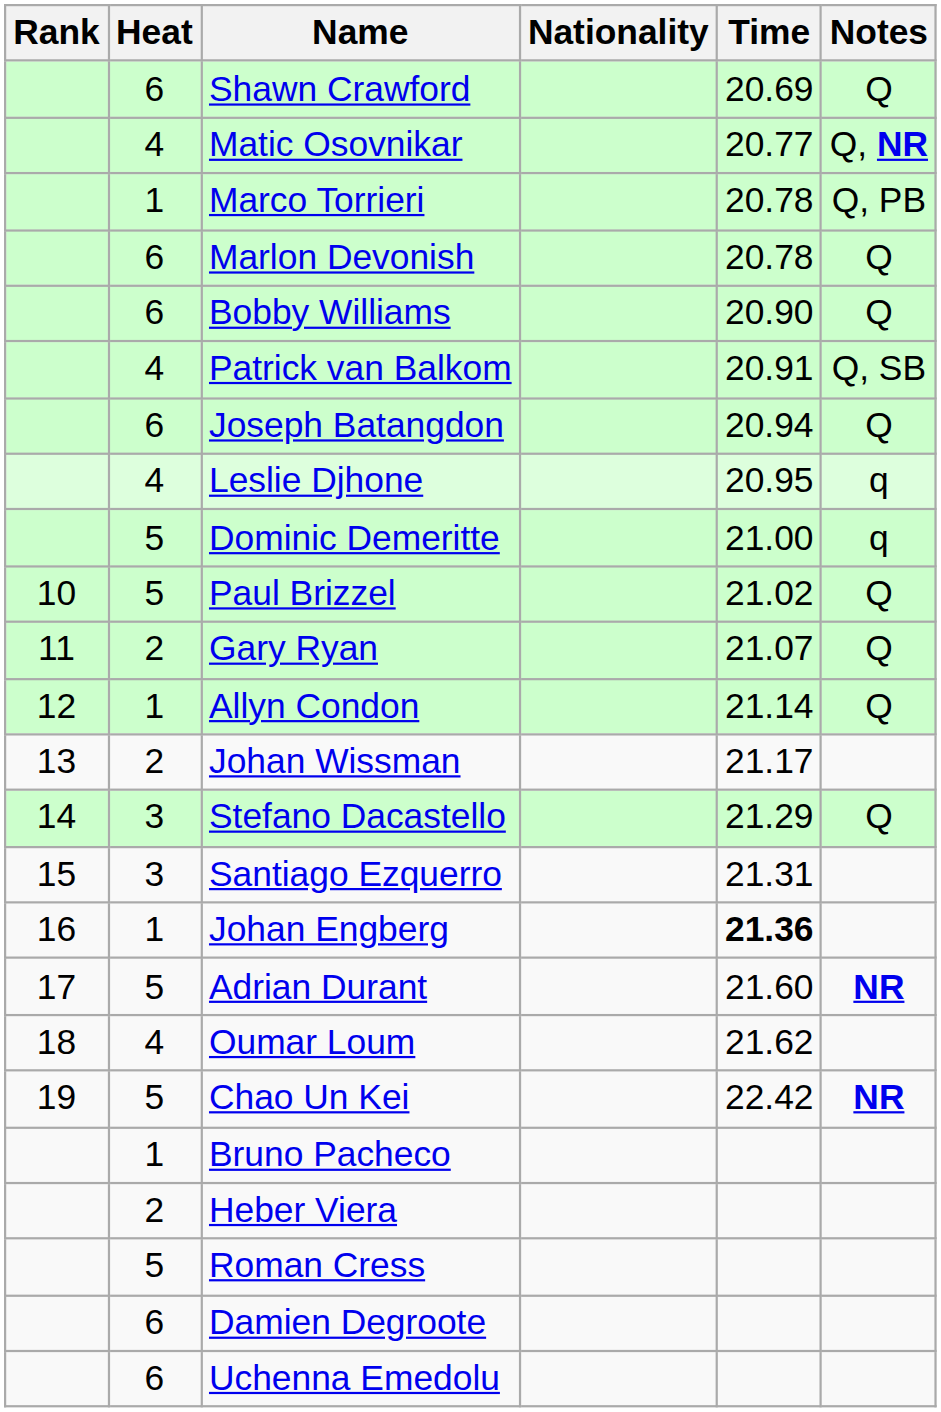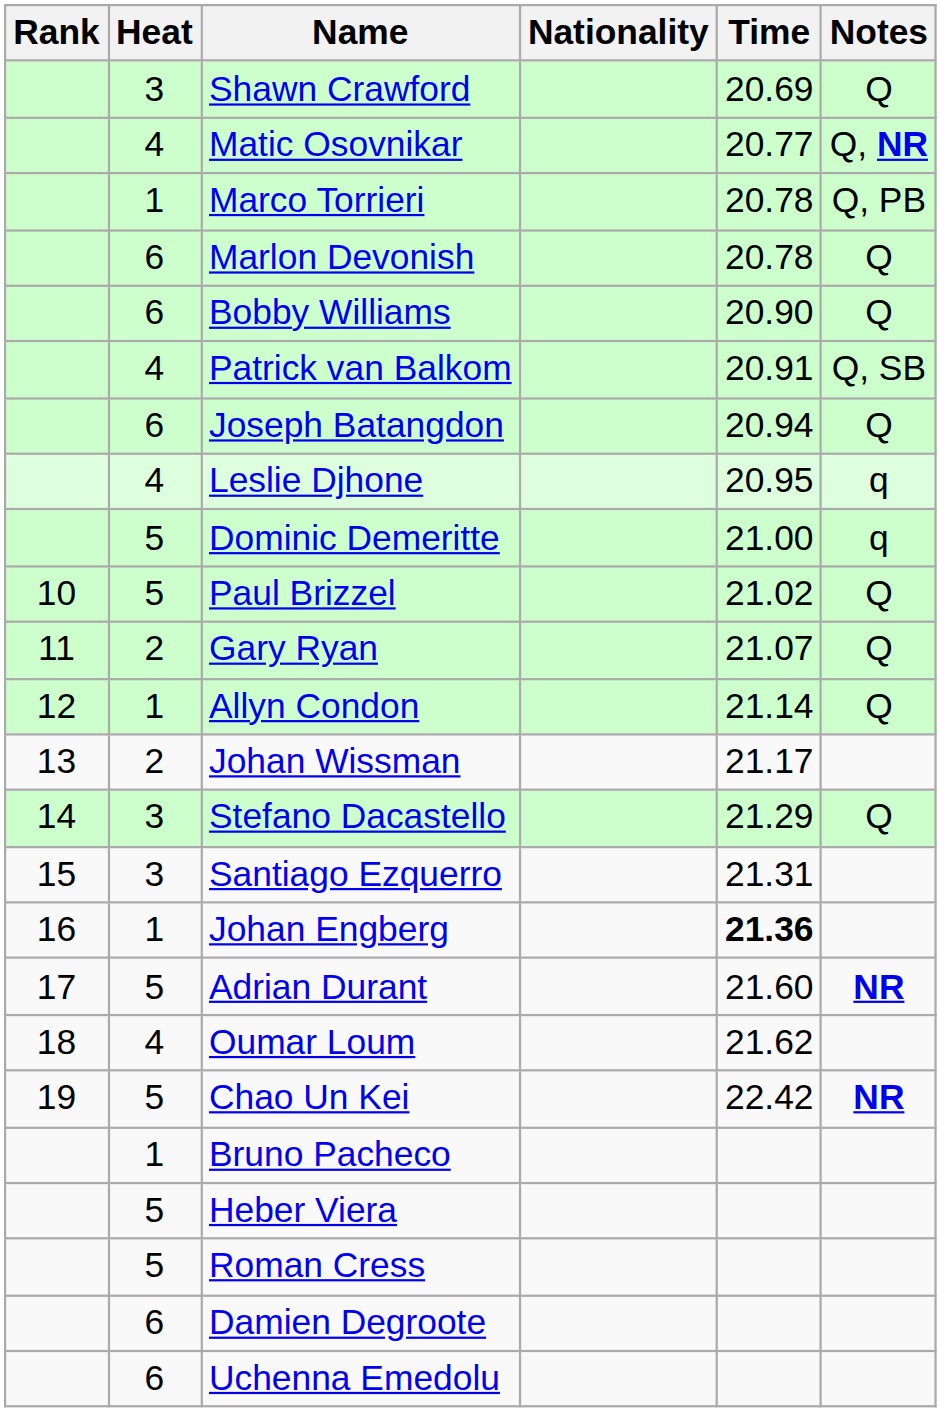Shawn Crawford | Heat: 6 -> 3
Heber Viera | Heat: 2 -> 5
